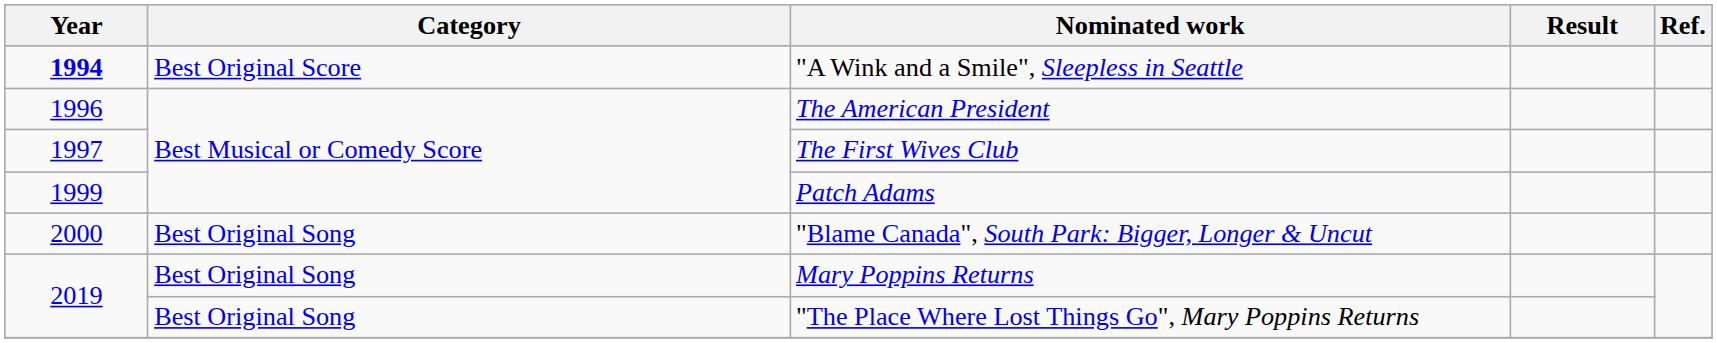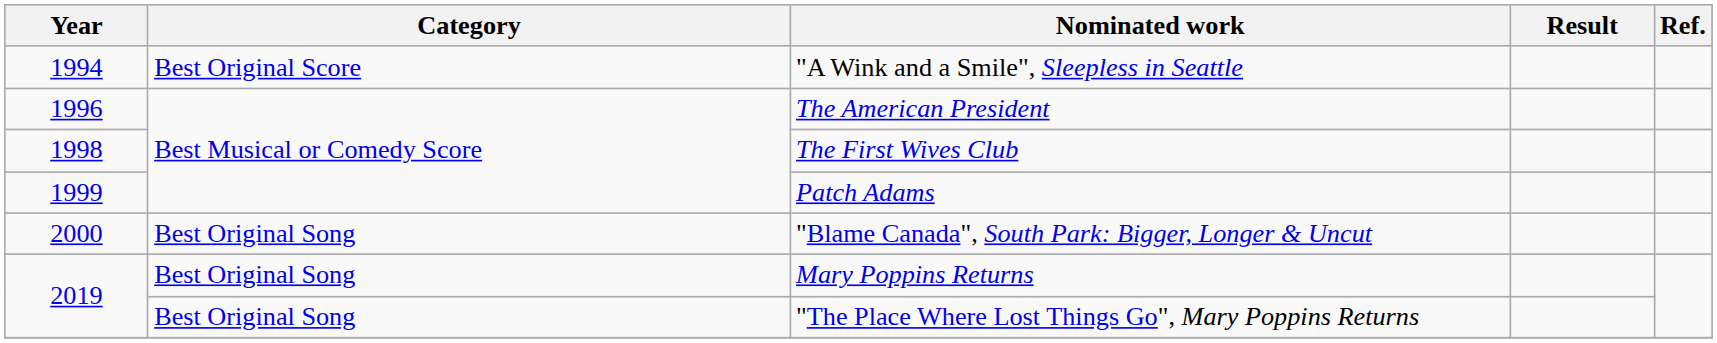"A Wink and a Smile", Sleepless in Seattle | Year: bold -> normal
The First Wives Club | Year: 1997 -> 1998
